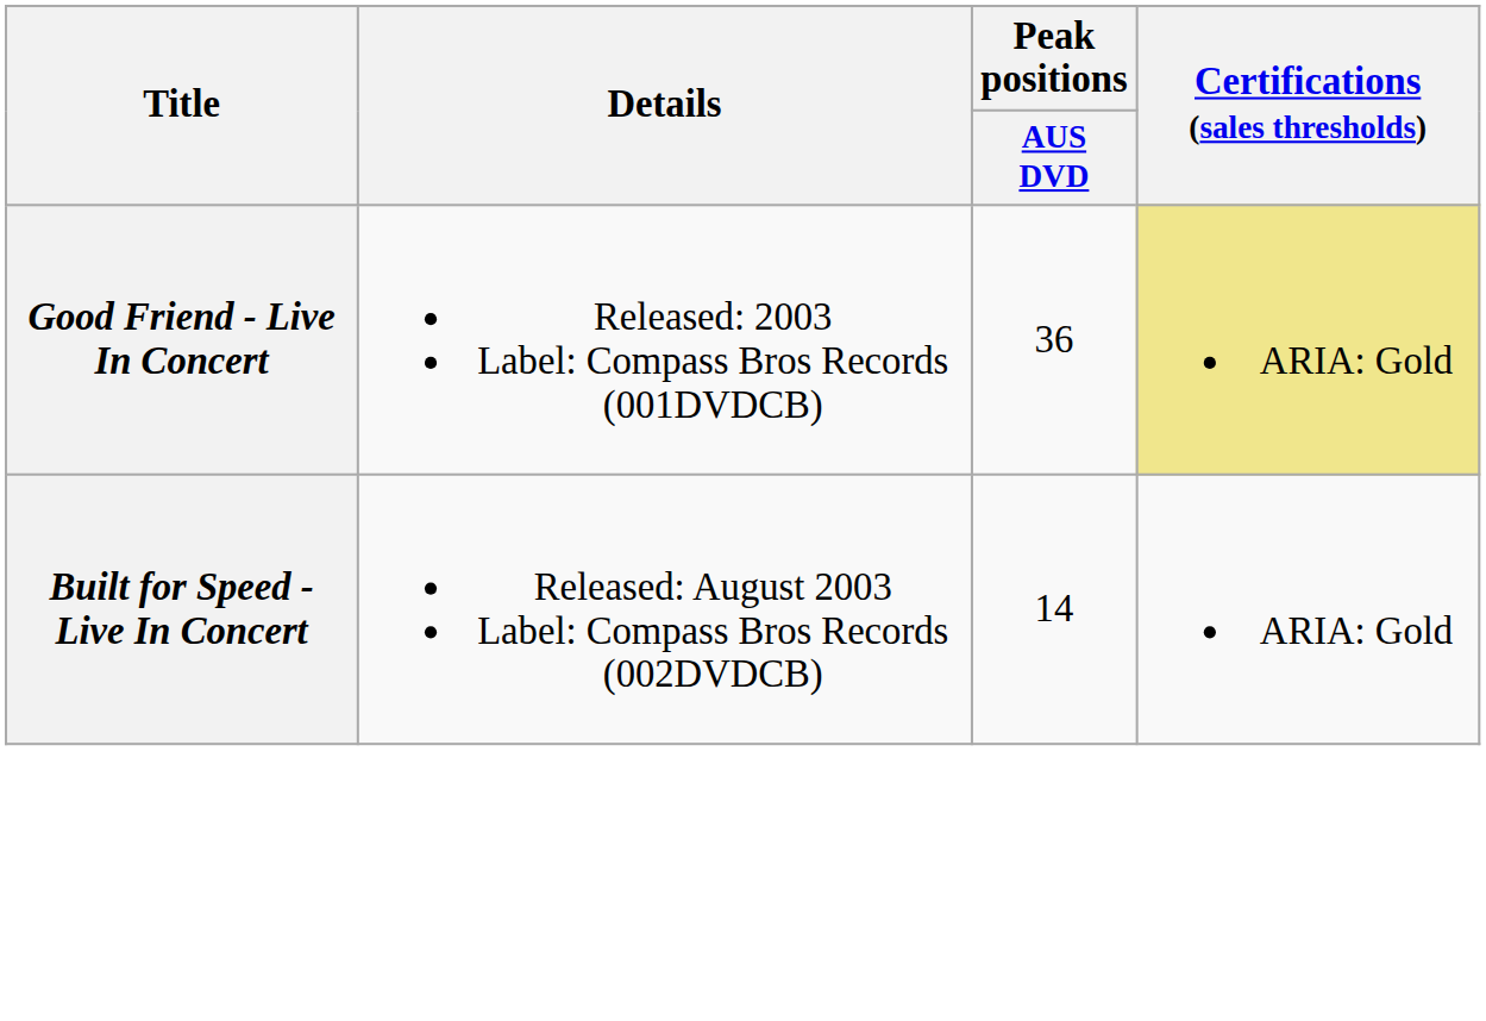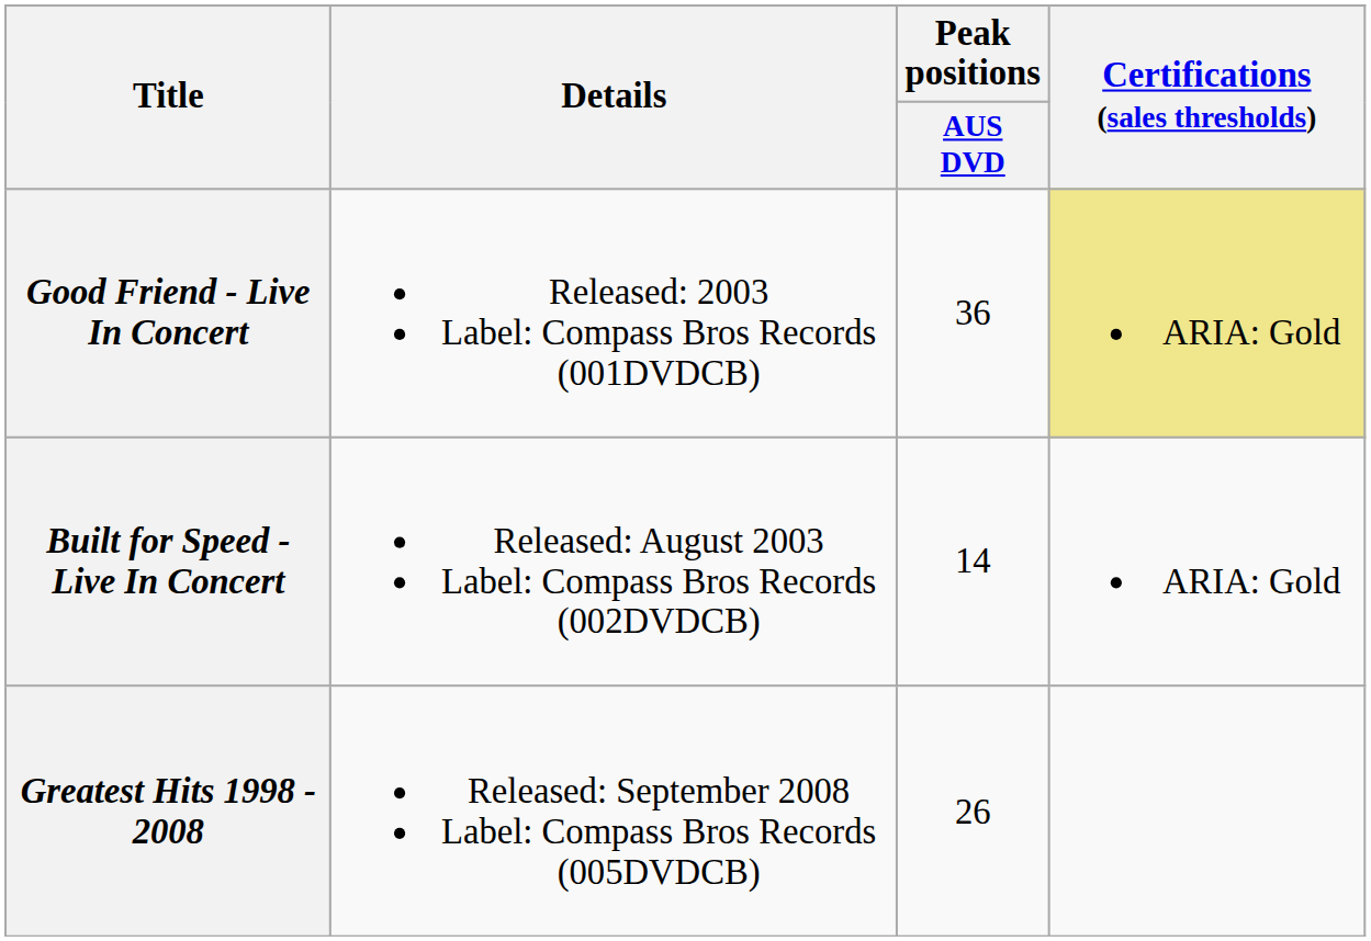+ row: Greatest Hits 1998 - 2008 | Released: September 2008 Label: Compass Bros Records (005DVDCB) | 26
